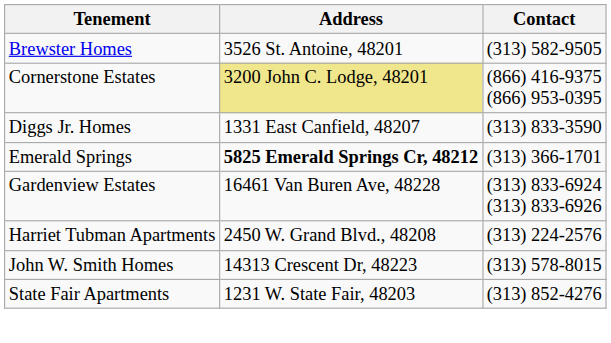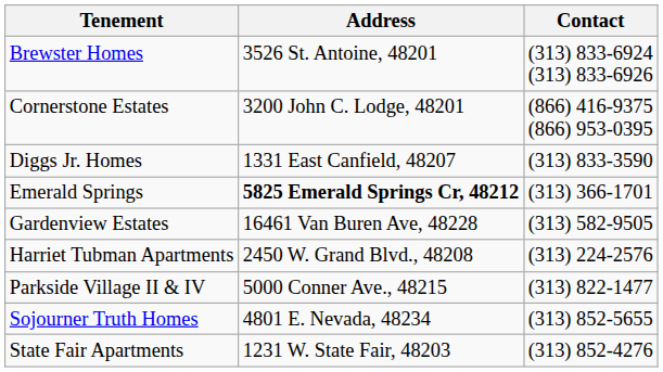Brewster Homes | Contact: (313) 582-9505 -> (313) 833-6924 (313) 833-6926
Cornerstone Estates | Address: khaki background -> no background
Gardenview Estates | Contact: (313) 833-6924 (313) 833-6926 -> (313) 582-9505
- row: John W. Smith Homes | 14313 Crescent Dr, 48223 | (313) 578-8015
+ row: Parkside Village II & IV | 5000 Conner Ave., 48215 | (313) 822-1477
+ row: Sojourner Truth Homes | 4801 E. Nevada, 48234 | (313) 852-5655
